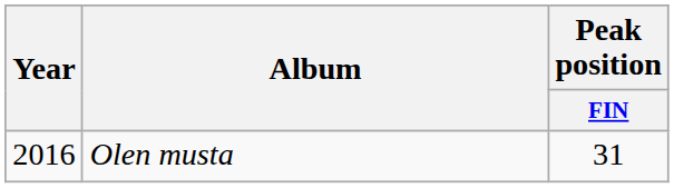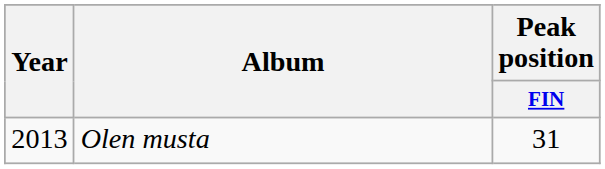Olen musta | Year: 2016 -> 2013
